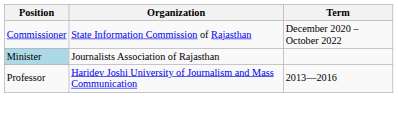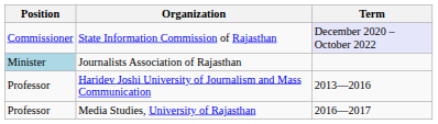State Information Commission of Rajasthan | Term: no background -> lavender background
+ row: Professor | Media Studies, University of Rajasthan | 2016—2017
